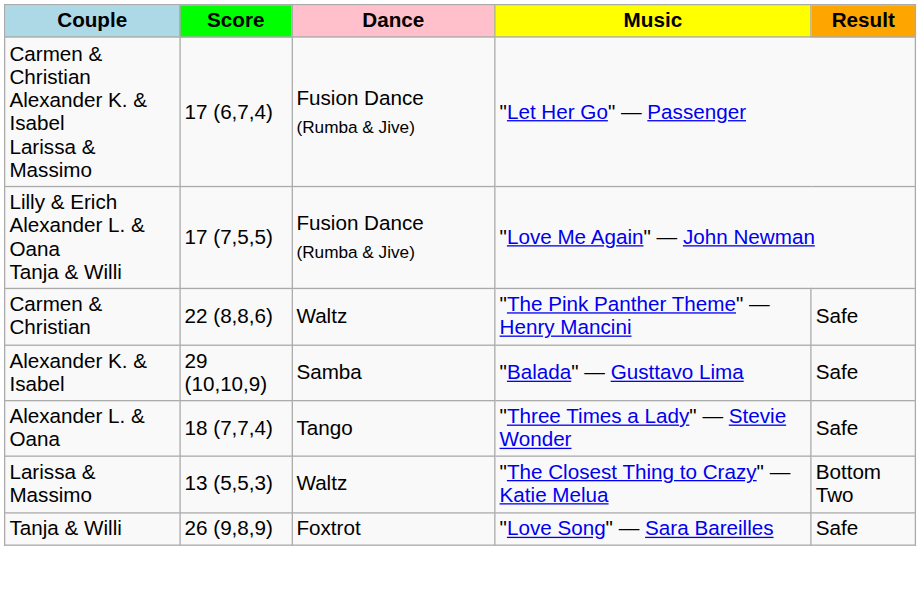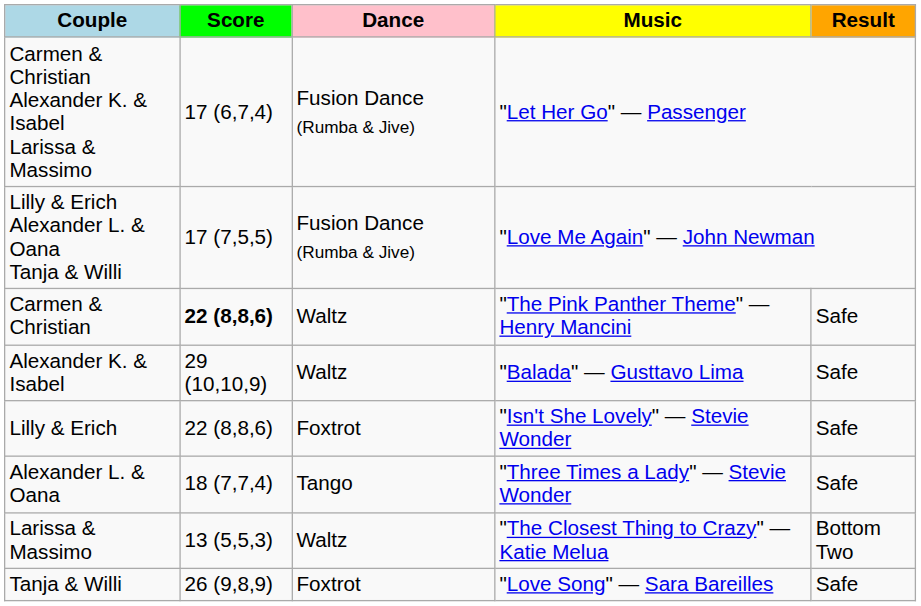Carmen & Christian | Score: normal -> bold
Alexander K. & Isabel | Dance: Samba -> Waltz
+ row: Lilly & Erich | 22 (8,8,6) | Foxtrot | "Isn't She Lovely" — Stevie Wonder | Safe
